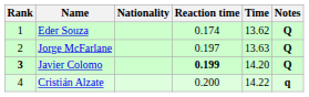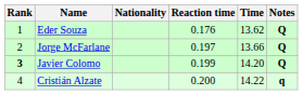Eder Souza | Reaction time: 0.174 -> 0.176
Jorge McFarlane | Time: 13.63 -> 13.66
Javier Colomo | Reaction time: bold -> normal
